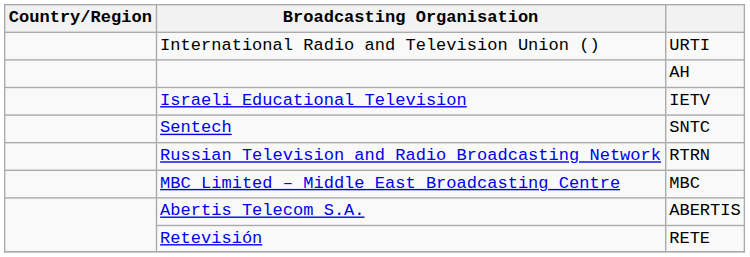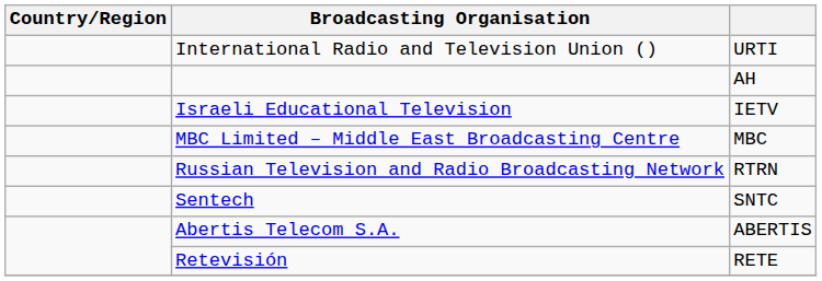rows swapped: MBC Limited – Middle East Broadcasting Centre <-> Sentech
